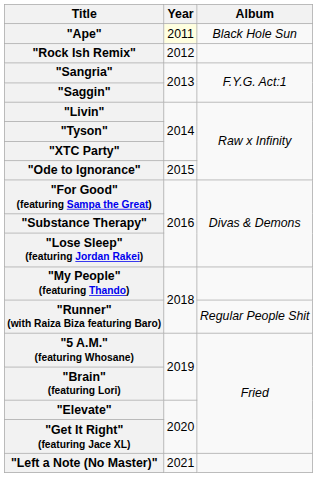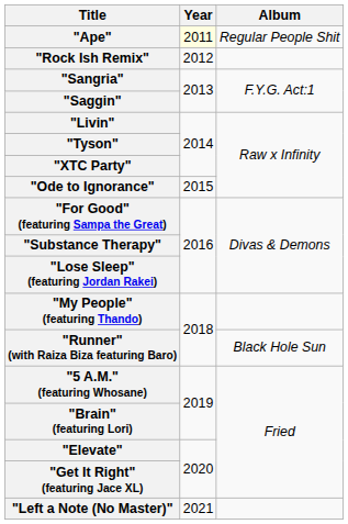"Ape" | Album: Black Hole Sun -> Regular People Shit
"Runner" (with Raiza Biza featuring Baro) | Album: Regular People Shit -> Black Hole Sun
